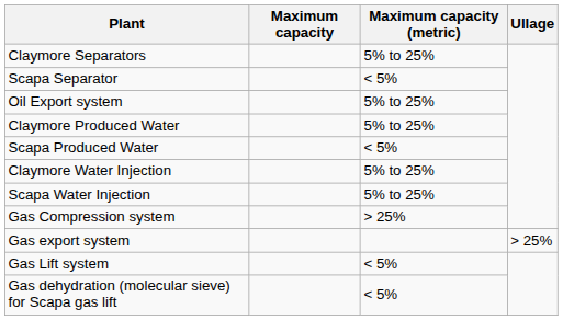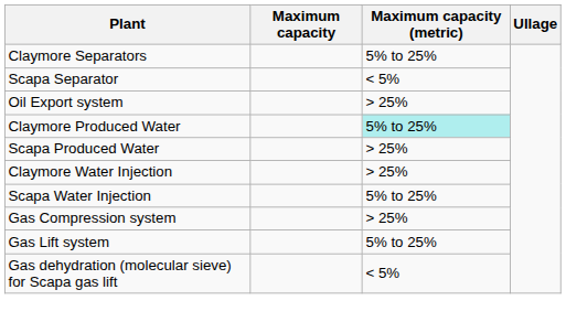Oil Export system | Maximum capacity (metric): 5% to 25% -> > 25%
Claymore Produced Water | Maximum capacity (metric): no background -> paleturquoise background
Scapa Produced Water | Maximum capacity (metric): < 5% -> > 25%
Claymore Water Injection | Maximum capacity (metric): 5% to 25% -> > 25%
- row: Gas export system | > 25%
Gas Lift system | Maximum capacity (metric): < 5% -> 5% to 25%
